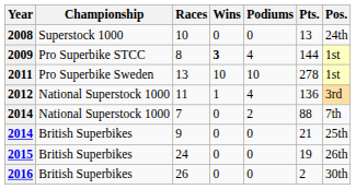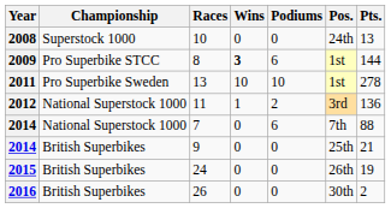columns swapped: Pts. <-> Pos.
8 | Podiums: 4 -> 6
11 | Podiums: 4 -> 2
7 | Podiums: 2 -> 6
